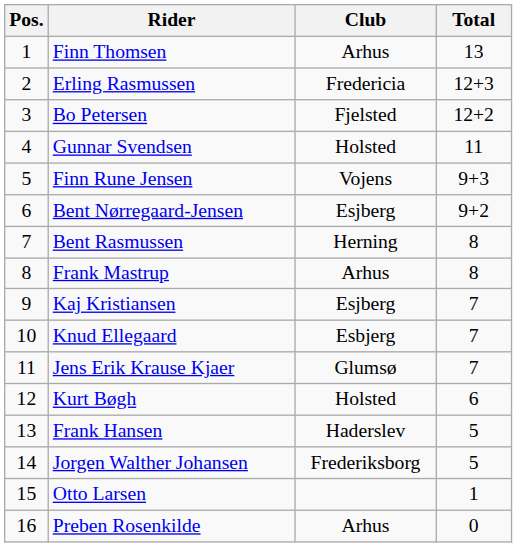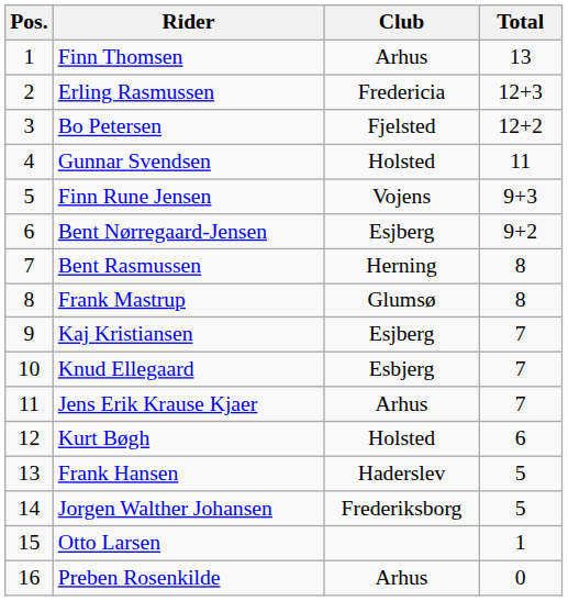Frank Mastrup | Club: Arhus -> Glumsø
Jens Erik Krause Kjaer | Club: Glumsø -> Arhus
